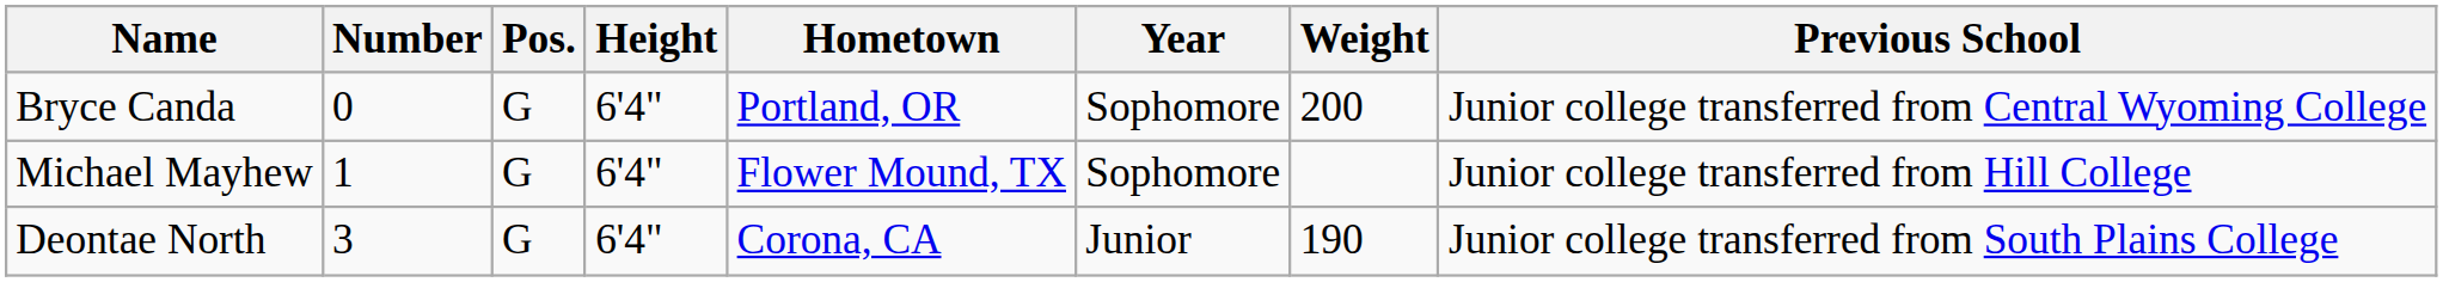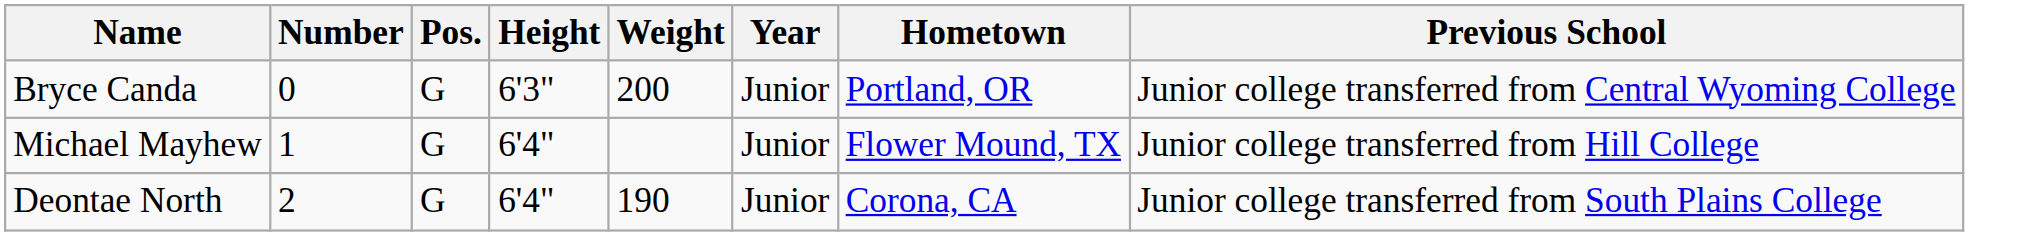columns swapped: Weight <-> Hometown
Bryce Canda | Height: 6'4" -> 6'3"
Bryce Canda | Year: Sophomore -> Junior
Michael Mayhew | Year: Sophomore -> Junior
Deontae North | Number: 3 -> 2
